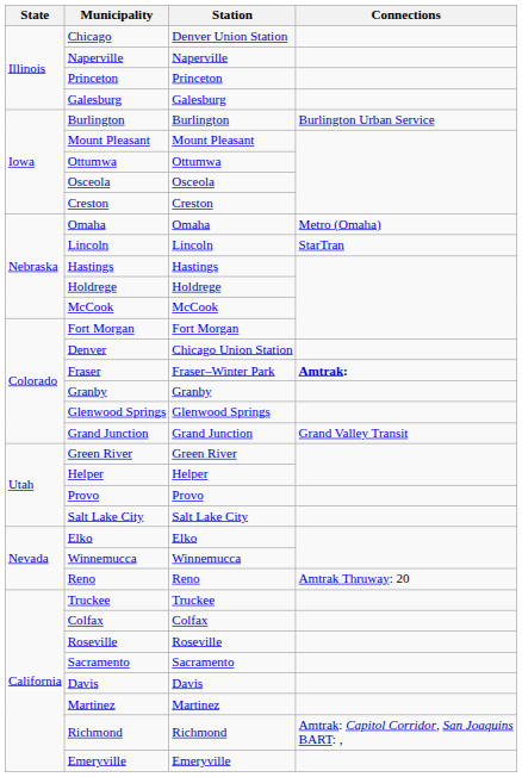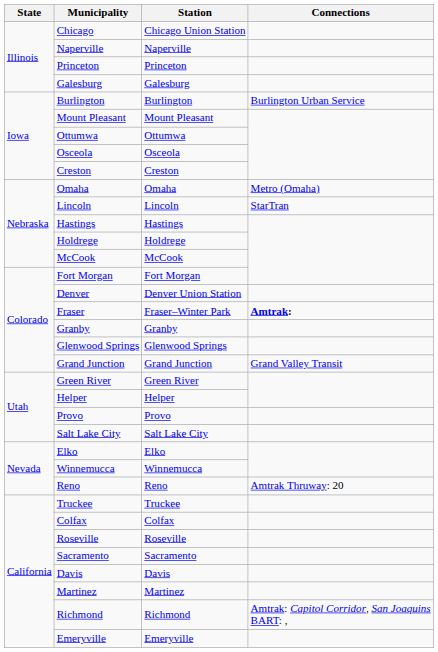Chicago | Station: Denver Union Station -> Chicago Union Station
Denver | Station: Chicago Union Station -> Denver Union Station
